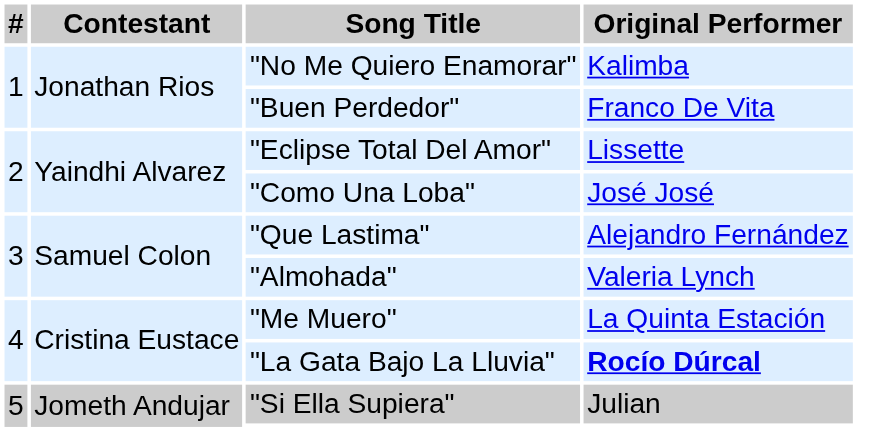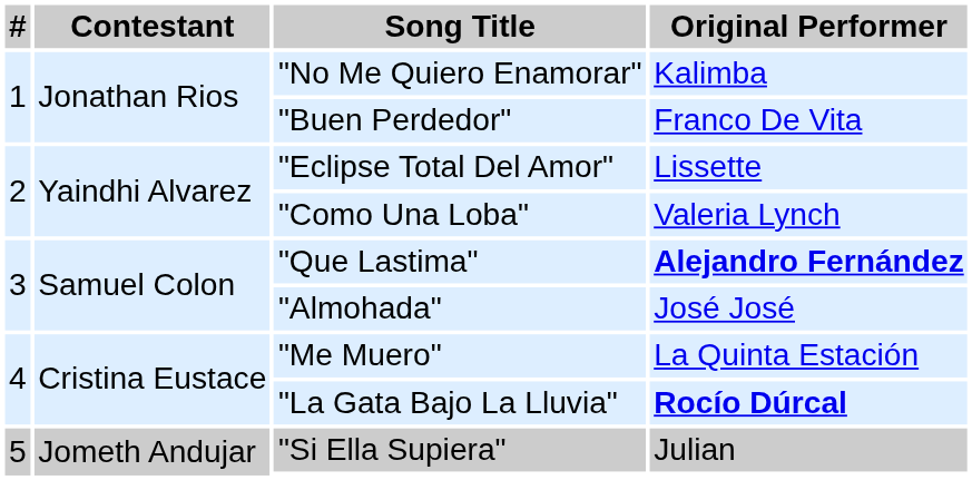"Como Una Loba" | Original Performer: José José -> Valeria Lynch
"Que Lastima" | Original Performer: normal -> bold
"Almohada" | Original Performer: Valeria Lynch -> José José
